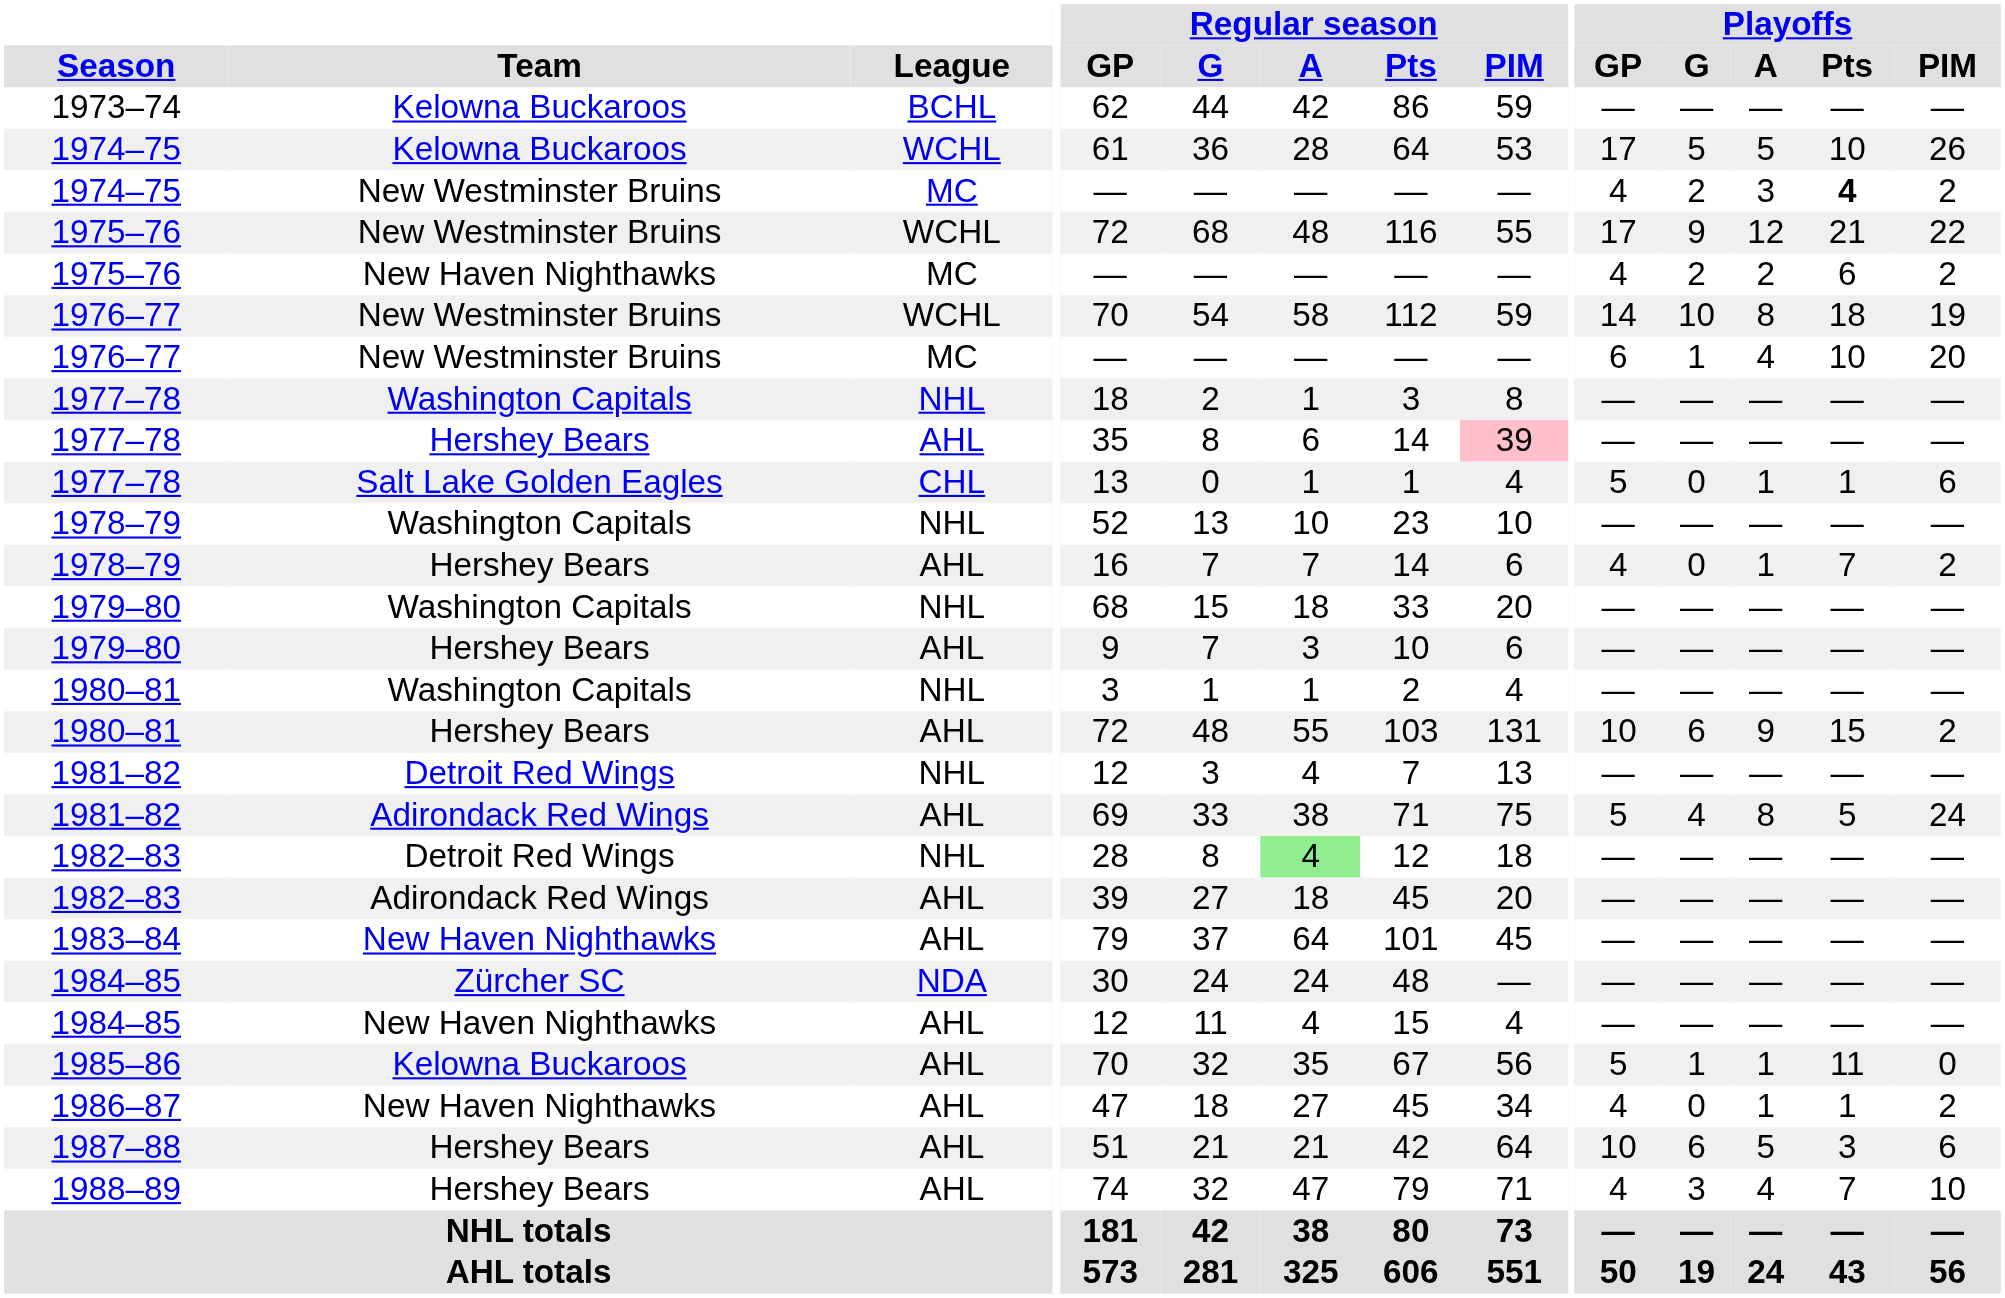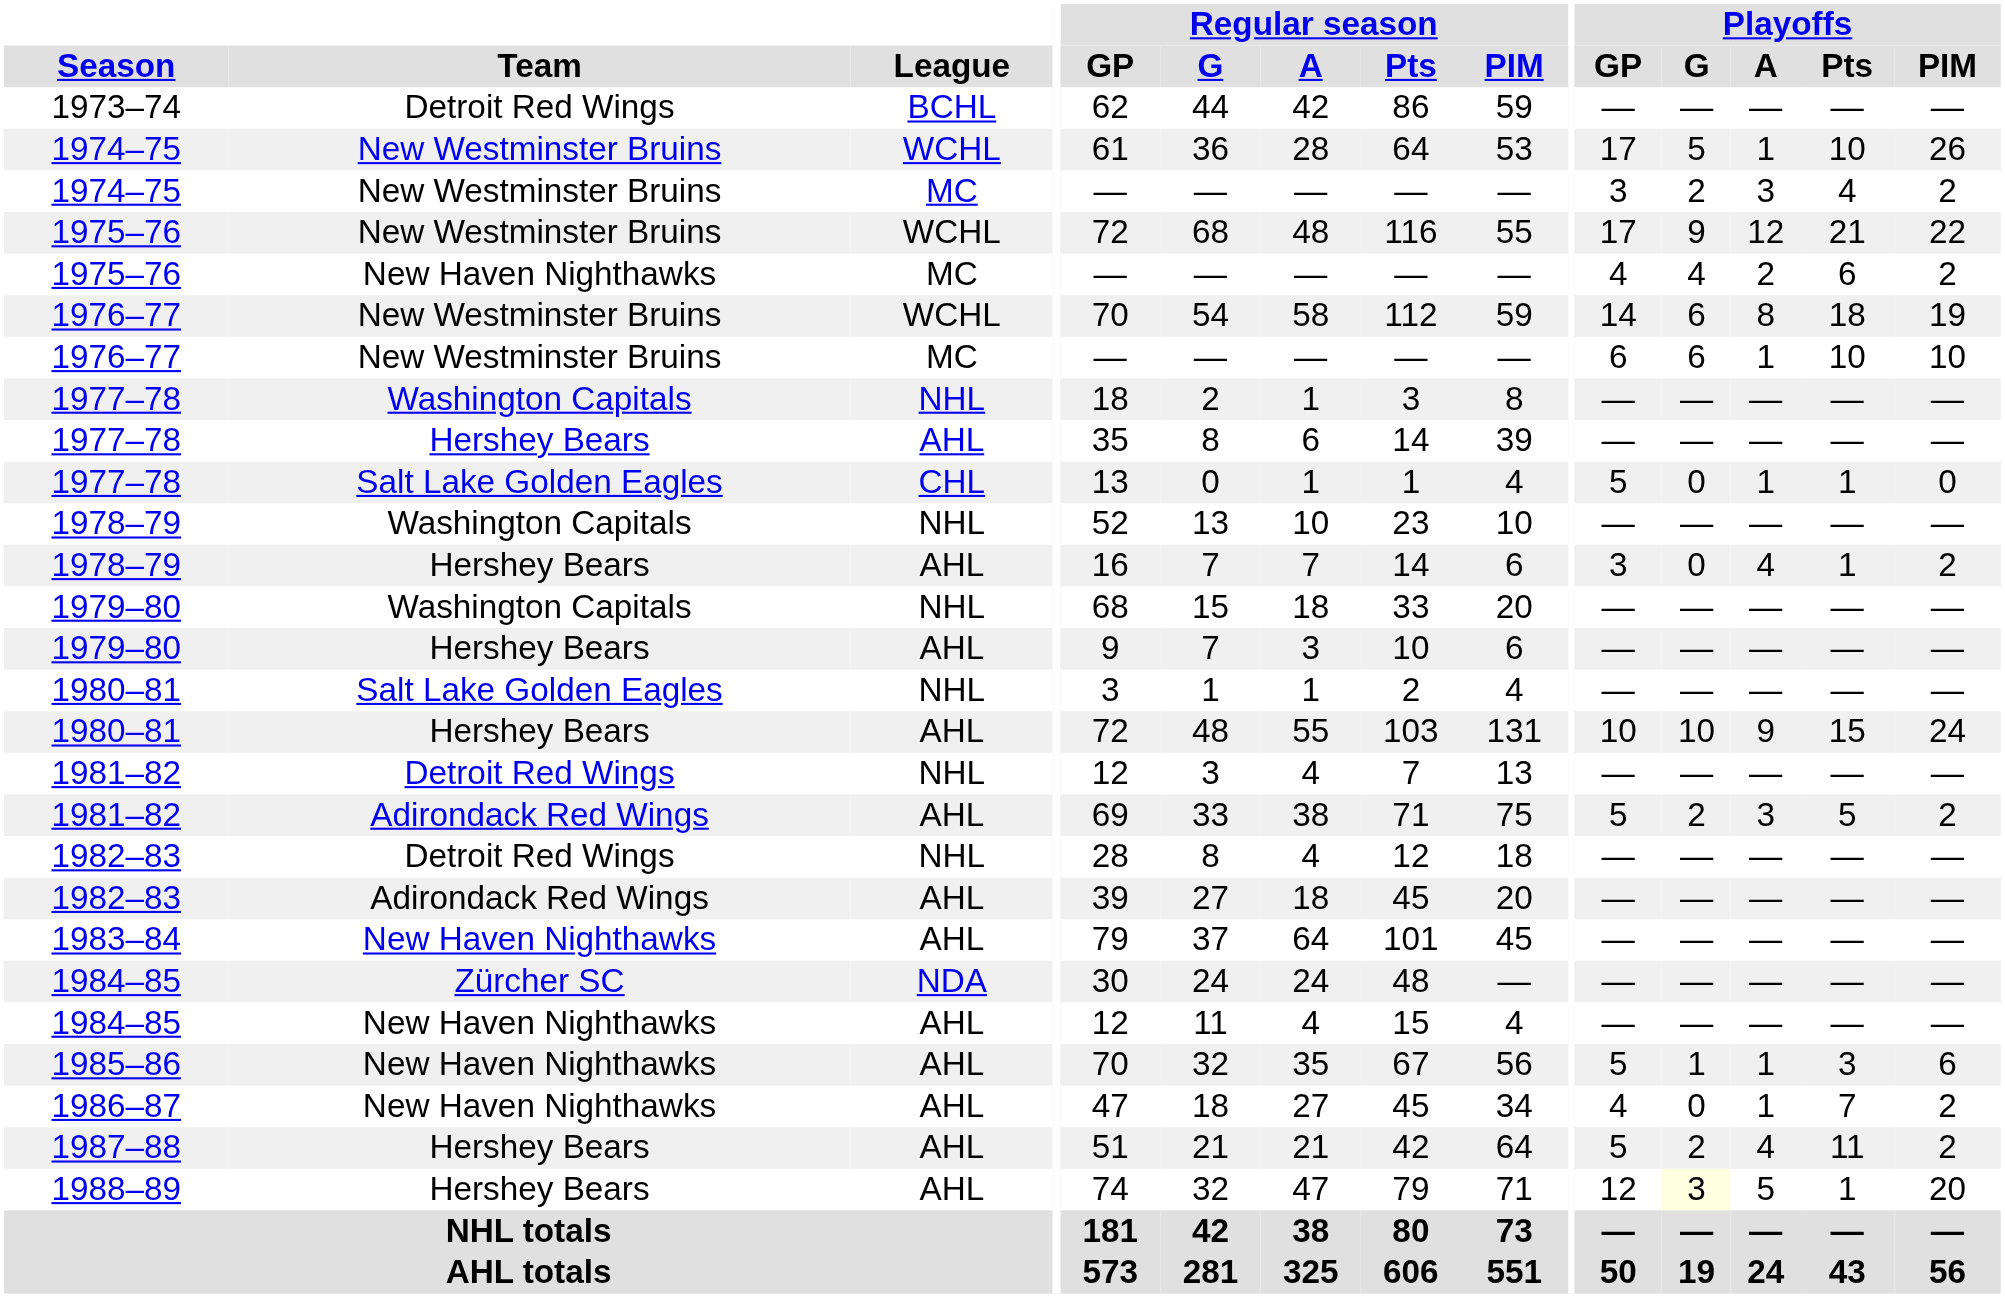1973–74 | Team: Kelowna Buckaroos -> Detroit Red Wings
1974–75 / WCHL | Team: Kelowna Buckaroos -> New Westminster Bruins
1974–75 / WCHL | Playoffs / A: 5 -> 1
1974–75 / MC | Playoffs / GP: 4 -> 3
1974–75 / MC | Playoffs / Pts: bold -> normal
1975–76 / MC | Playoffs / G: 2 -> 4
1976–77 / WCHL | Playoffs / G: 10 -> 6
1976–77 / MC | Playoffs / G: 1 -> 6
1976–77 / MC | Playoffs / A: 4 -> 1
1976–77 / MC | Playoffs / PIM: 20 -> 10
1977–78 / AHL | Regular season / PIM: pink background -> no background
1977–78 / CHL | Playoffs / PIM: 6 -> 0
1978–79 / AHL | Playoffs / GP: 4 -> 3
1978–79 / AHL | Playoffs / A: 1 -> 4
1978–79 / AHL | Playoffs / Pts: 7 -> 1
1980–81 / NHL | Team: Washington Capitals -> Salt Lake Golden Eagles
1980–81 / AHL | Playoffs / G: 6 -> 10
1980–81 / AHL | Playoffs / PIM: 2 -> 24
1981–82 / AHL | Playoffs / G: 4 -> 2
1981–82 / AHL | Playoffs / A: 8 -> 3
1981–82 / AHL | Playoffs / PIM: 24 -> 2
1982–83 / NHL | Regular season / A: lightgreen background -> no background
1985–86 | Team: Kelowna Buckaroos -> New Haven Nighthawks
1985–86 | Playoffs / Pts: 11 -> 3
1985–86 | Playoffs / PIM: 0 -> 6
1986–87 | Playoffs / Pts: 1 -> 7
1987–88 | Playoffs / GP: 10 -> 5
1987–88 | Playoffs / G: 6 -> 2
1987–88 | Playoffs / A: 5 -> 4
1987–88 | Playoffs / Pts: 3 -> 11
1987–88 | Playoffs / PIM: 6 -> 2
1988–89 | Playoffs / GP: 4 -> 12
1988–89 | Playoffs / G: no background -> lightyellow background
1988–89 | Playoffs / A: 4 -> 5
1988–89 | Playoffs / Pts: 7 -> 1
1988–89 | Playoffs / PIM: 10 -> 20
